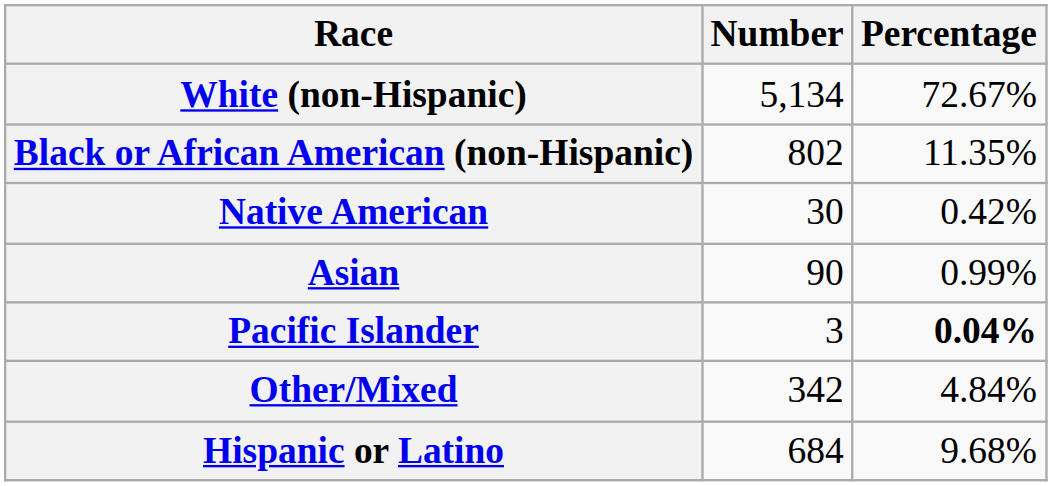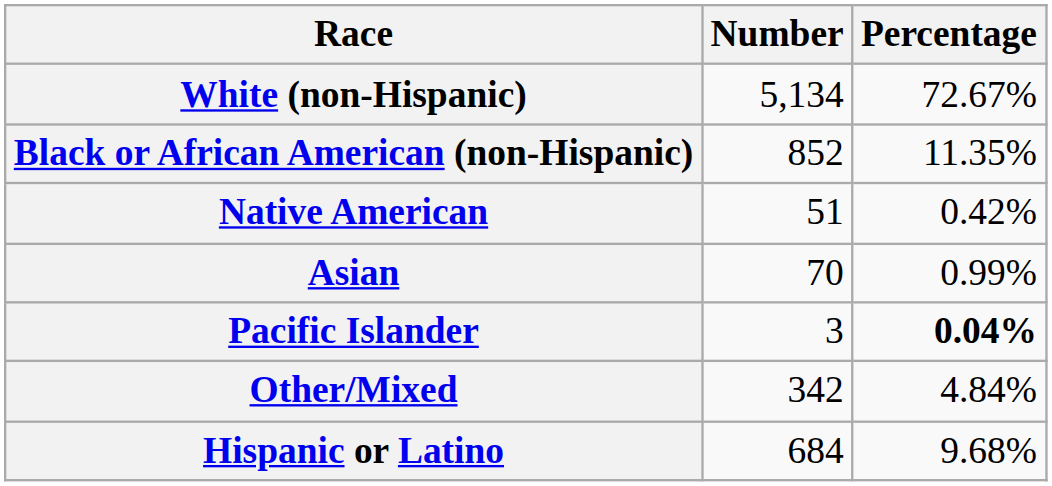Black or African American (non-Hispanic) | Number: 802 -> 852
Native American | Number: 30 -> 51
Asian | Number: 90 -> 70
